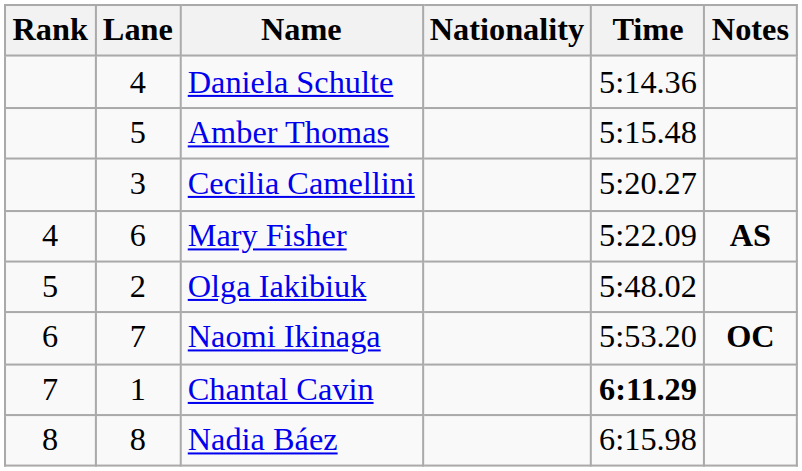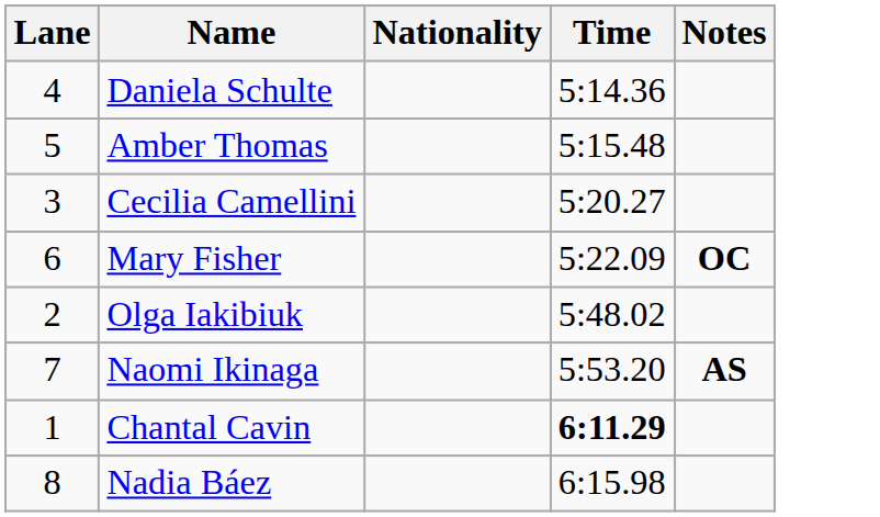- column: Rank | 4 | 5 | 6 | 7 | 8
Mary Fisher | Notes: AS -> OC
Naomi Ikinaga | Notes: OC -> AS
